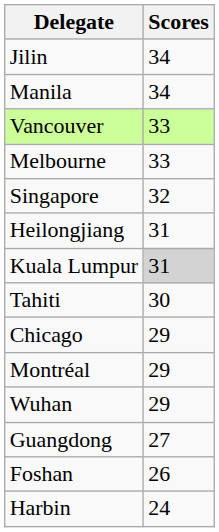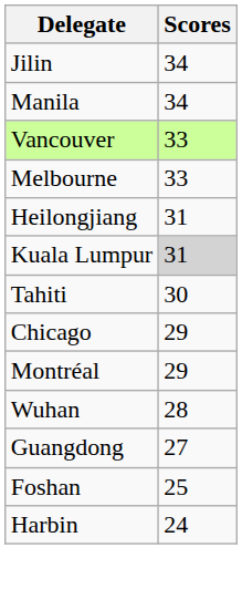- row: Singapore | 32
Wuhan | Scores: 29 -> 28
Foshan | Scores: 26 -> 25
